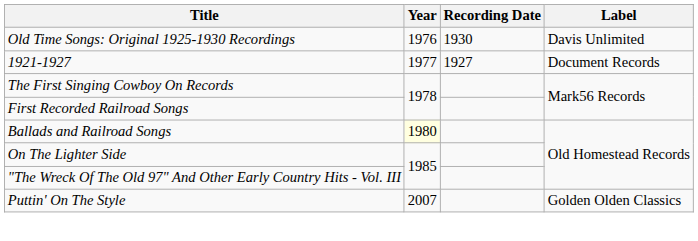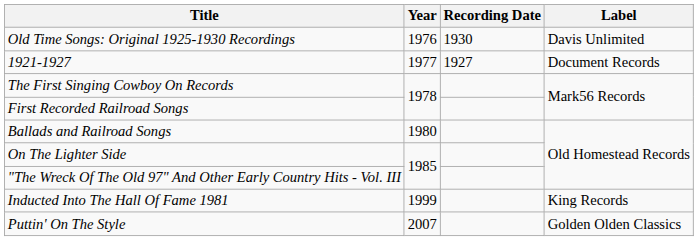Ballads and Railroad Songs | Year: lightyellow background -> no background
+ row: Inducted Into The Hall Of Fame 1981 | 1999 | King Records
